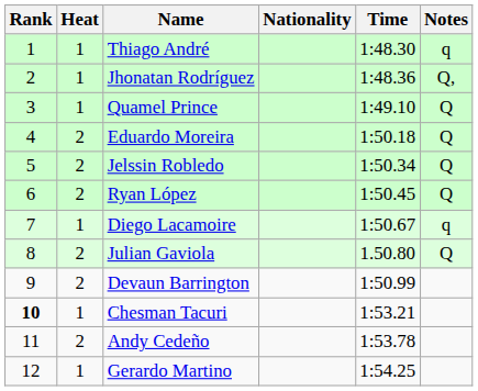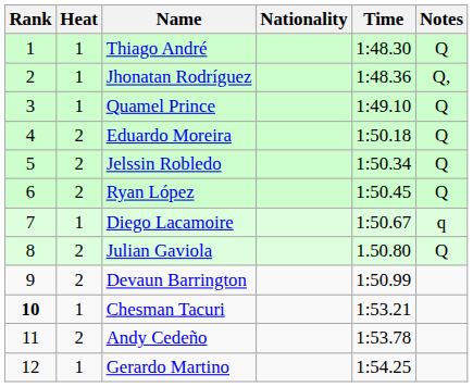Thiago André | Notes: q -> Q
